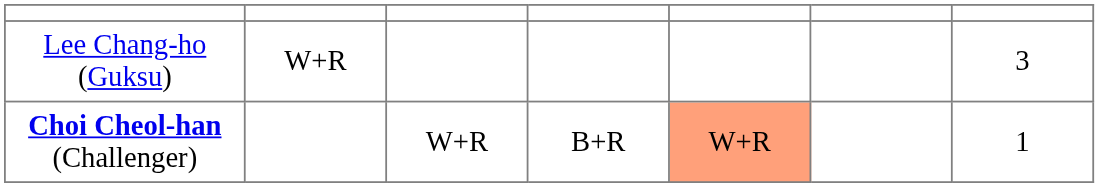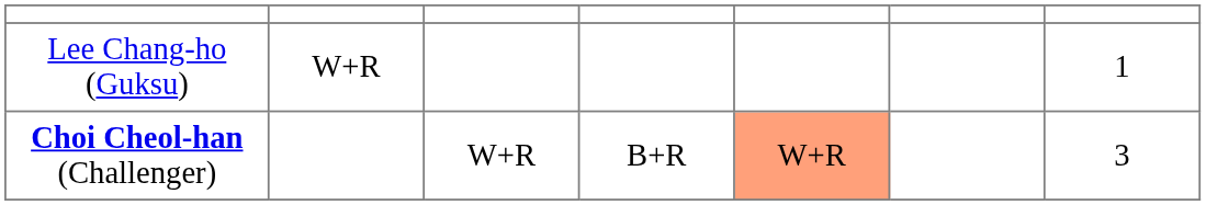Lee Chang-ho (Guksu) | column 7: 3 -> 1
Choi Cheol-han (Challenger) | column 7: 1 -> 3
